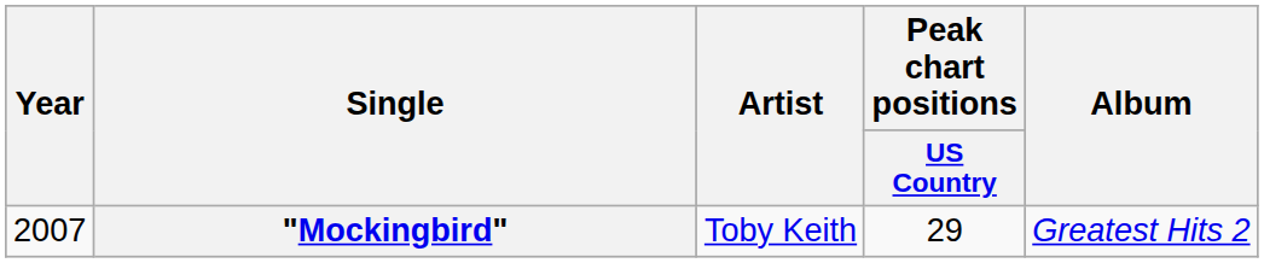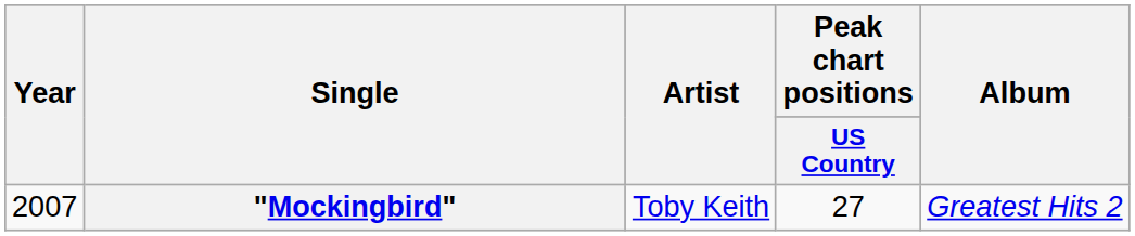"Mockingbird" | Peak chart positions / US Country: 29 -> 27
